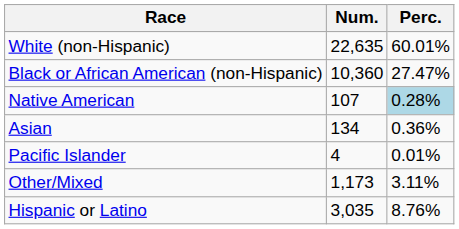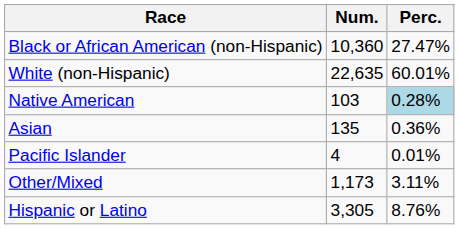rows swapped: White (non-Hispanic) <-> Black or African American (non-Hispanic)
Native American | Num.: 107 -> 103
Asian | Num.: 134 -> 135
Hispanic or Latino | Num.: 3,035 -> 3,305
